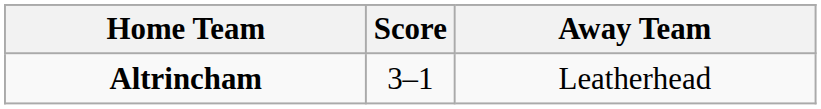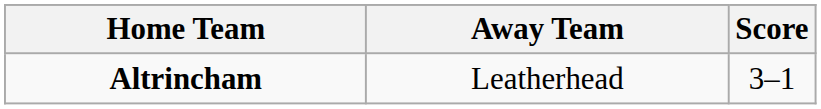columns swapped: Score <-> Away Team
